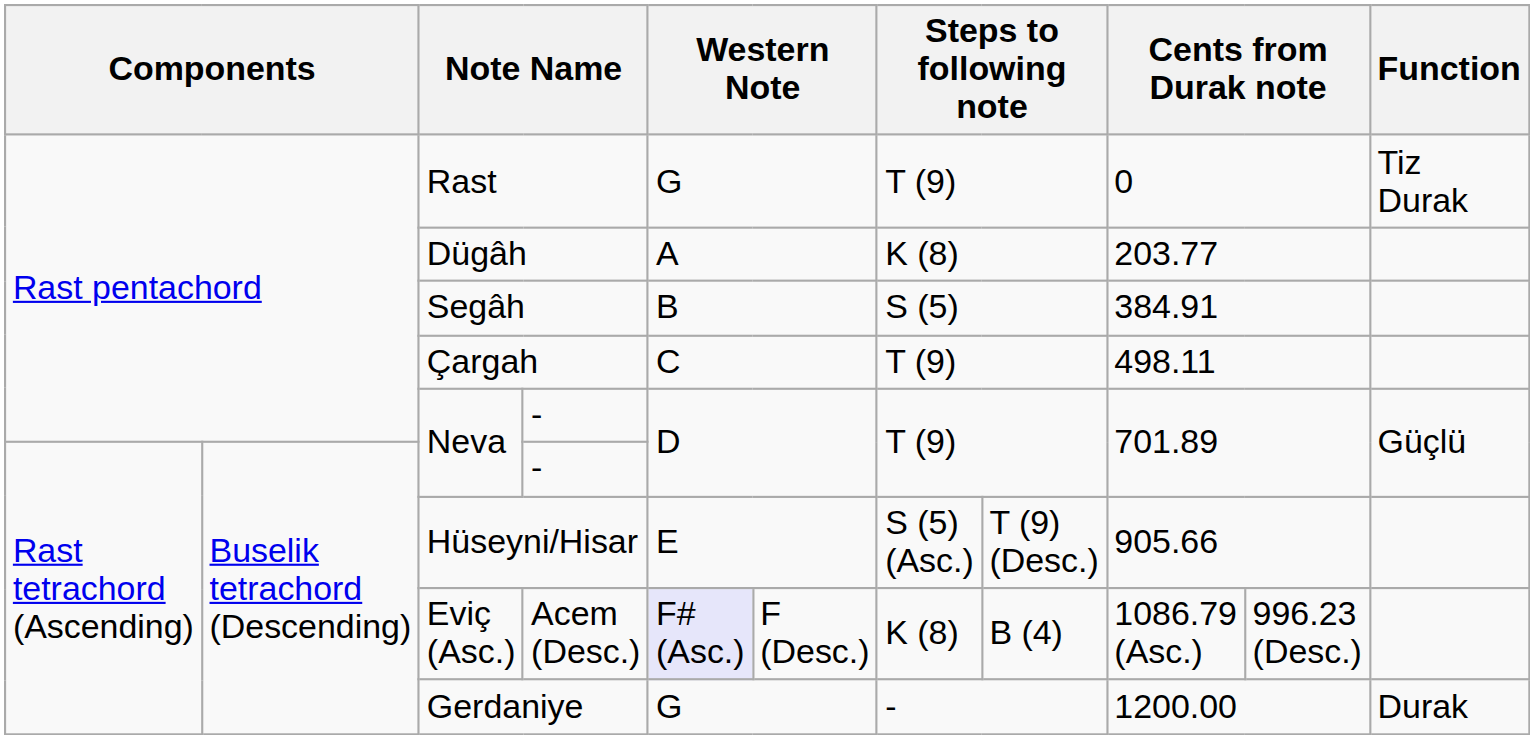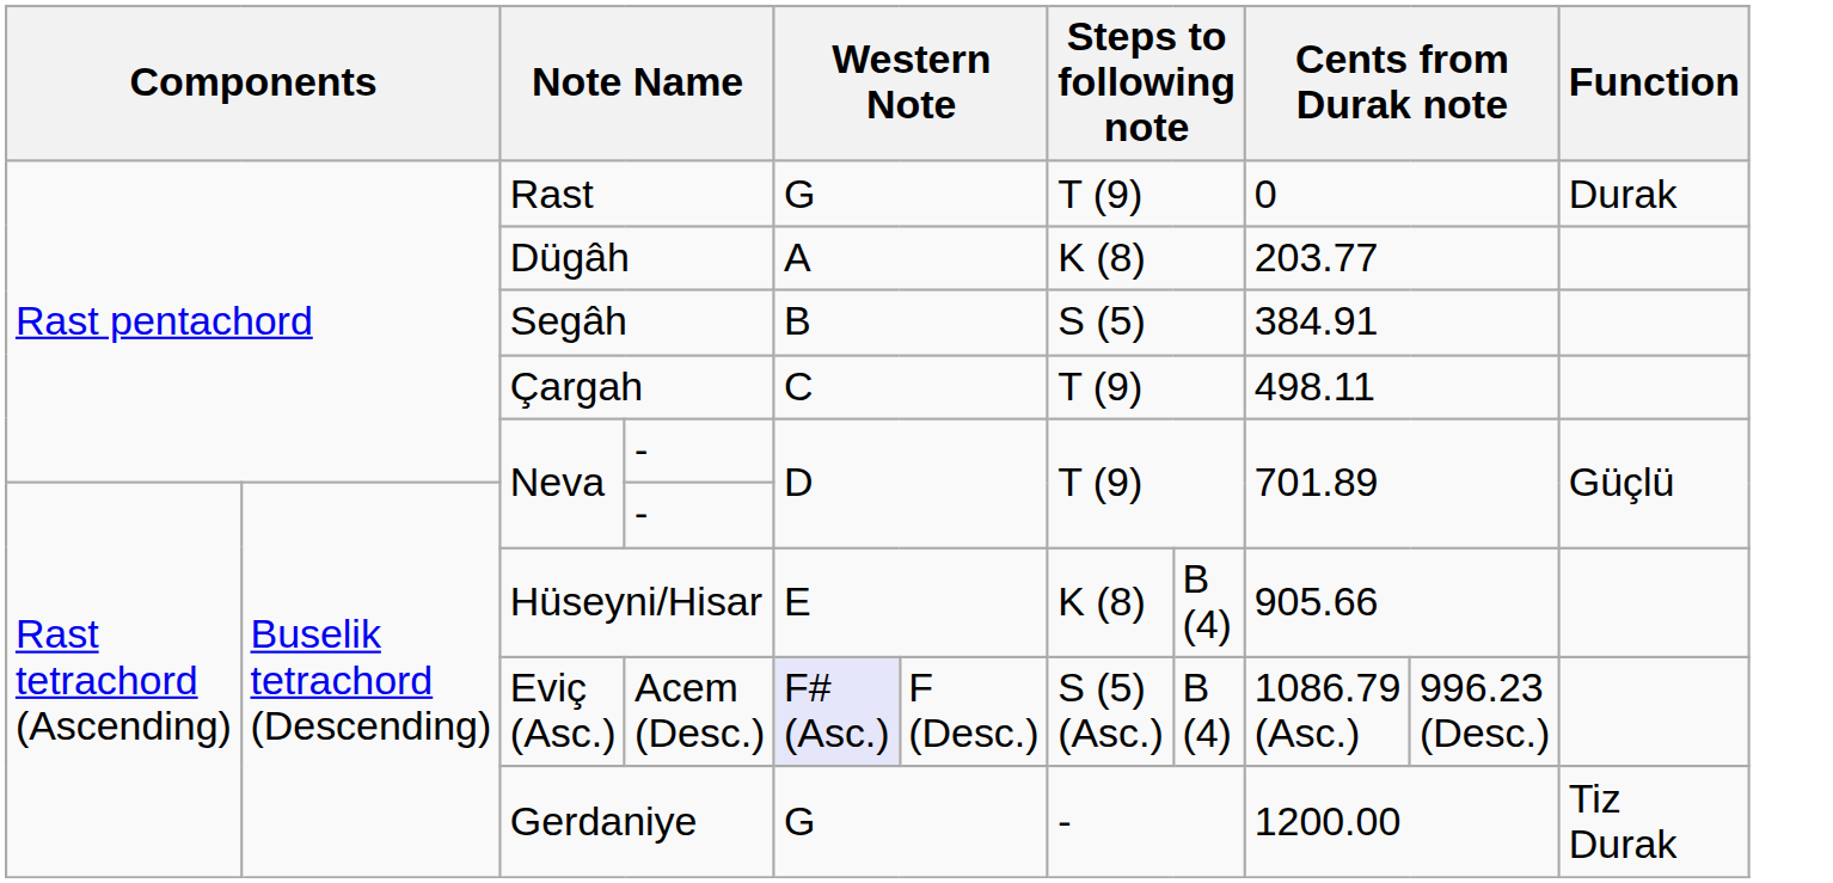Rast | Function: Tiz Durak -> Durak
Hüseyni/Hisar | column 7: S (5) (Asc.) -> K (8)
Hüseyni/Hisar | column 8: T (9) (Desc.) -> B (4)
Eviç (Asc.) | column 7: K (8) -> S (5) (Asc.)
Gerdaniye | Function: Durak -> Tiz Durak
